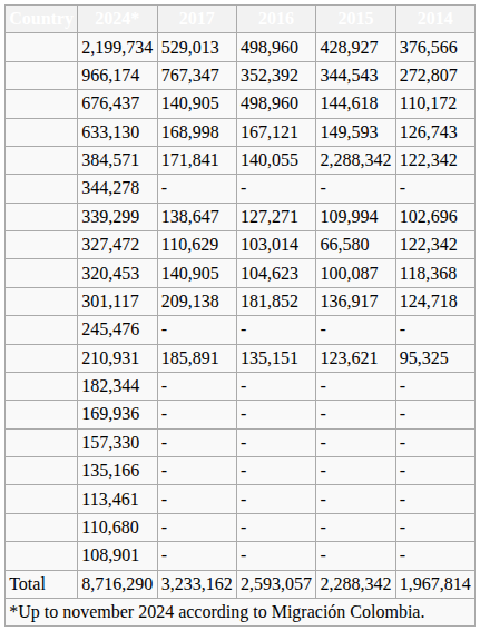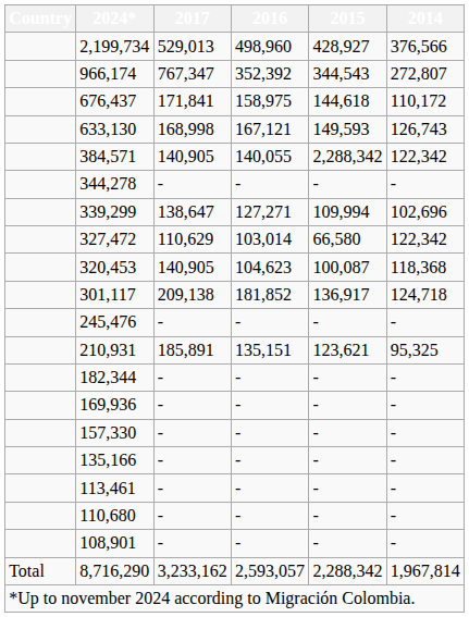676,437 | 2017: 140,905 -> 171,841
676,437 | 2016: 498,960 -> 158,975
384,571 | 2017: 171,841 -> 140,905
